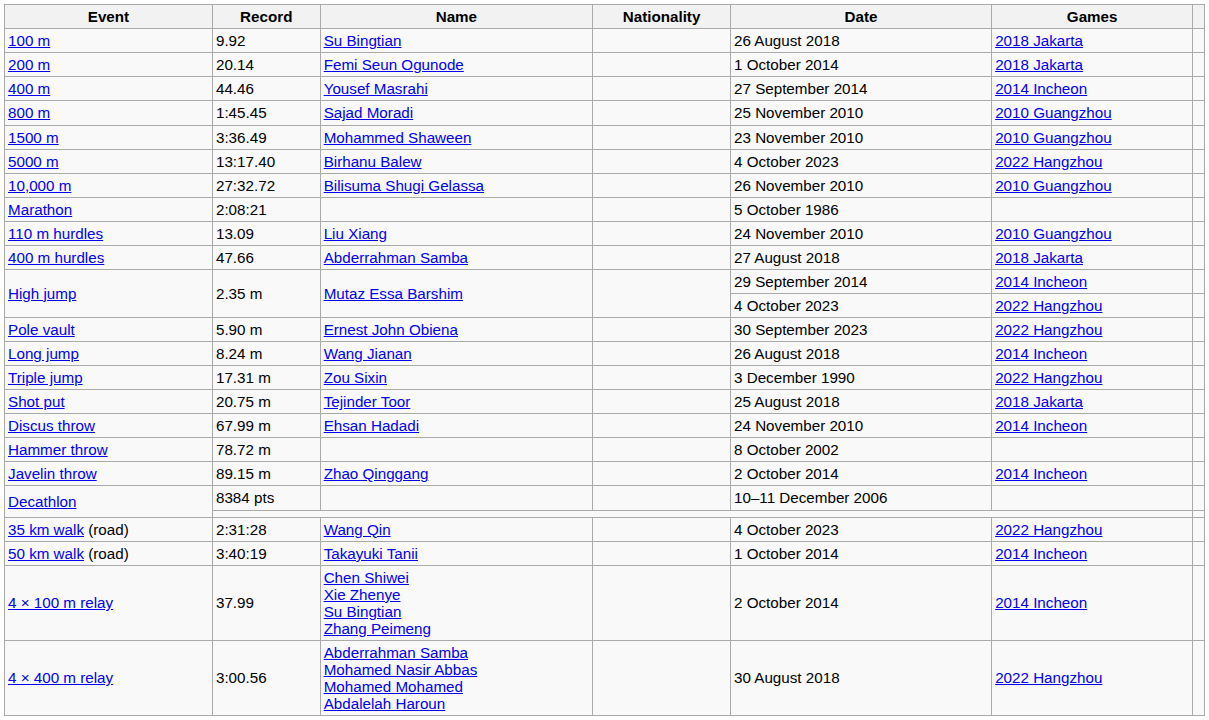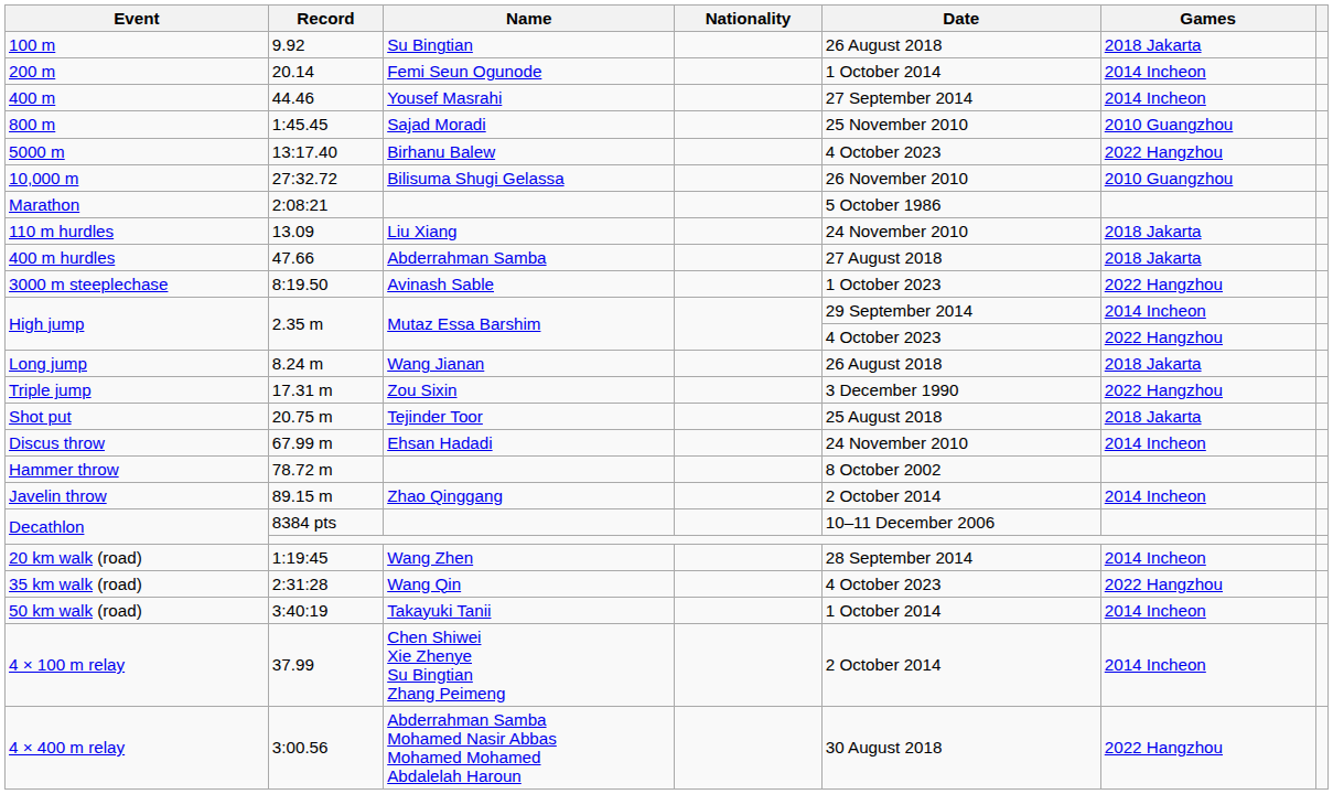200 m | Games: 2018 Jakarta -> 2014 Incheon
- row: 1500 m | 3:36.49 | Mohammed Shaween | 23 November 2010 | 2010 Guangzhou
110 m hurdles | Games: 2010 Guangzhou -> 2018 Jakarta
+ row: 3000 m steeplechase | 8:19.50 | Avinash Sable | 1 October 2023 | 2022 Hangzhou
- row: Pole vault | 5.90 m | Ernest John Obiena | 30 September 2023 | 2022 Hangzhou
Long jump | Games: 2014 Incheon -> 2018 Jakarta
+ row: 20 km walk (road) | 1:19:45 | Wang Zhen | 28 September 2014 | 2014 Incheon
